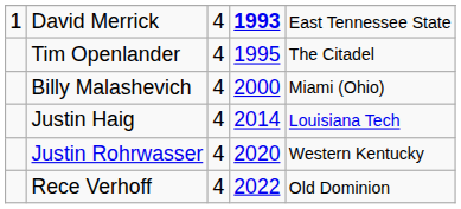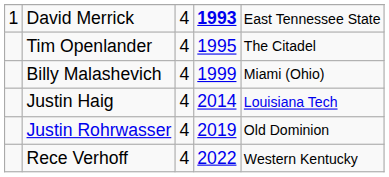Billy Malashevich | column 4: 2000 -> 1999
Justin Rohrwasser | column 4: 2020 -> 2019
Justin Rohrwasser | column 5: Western Kentucky -> Old Dominion
Rece Verhoff | column 5: Old Dominion -> Western Kentucky
